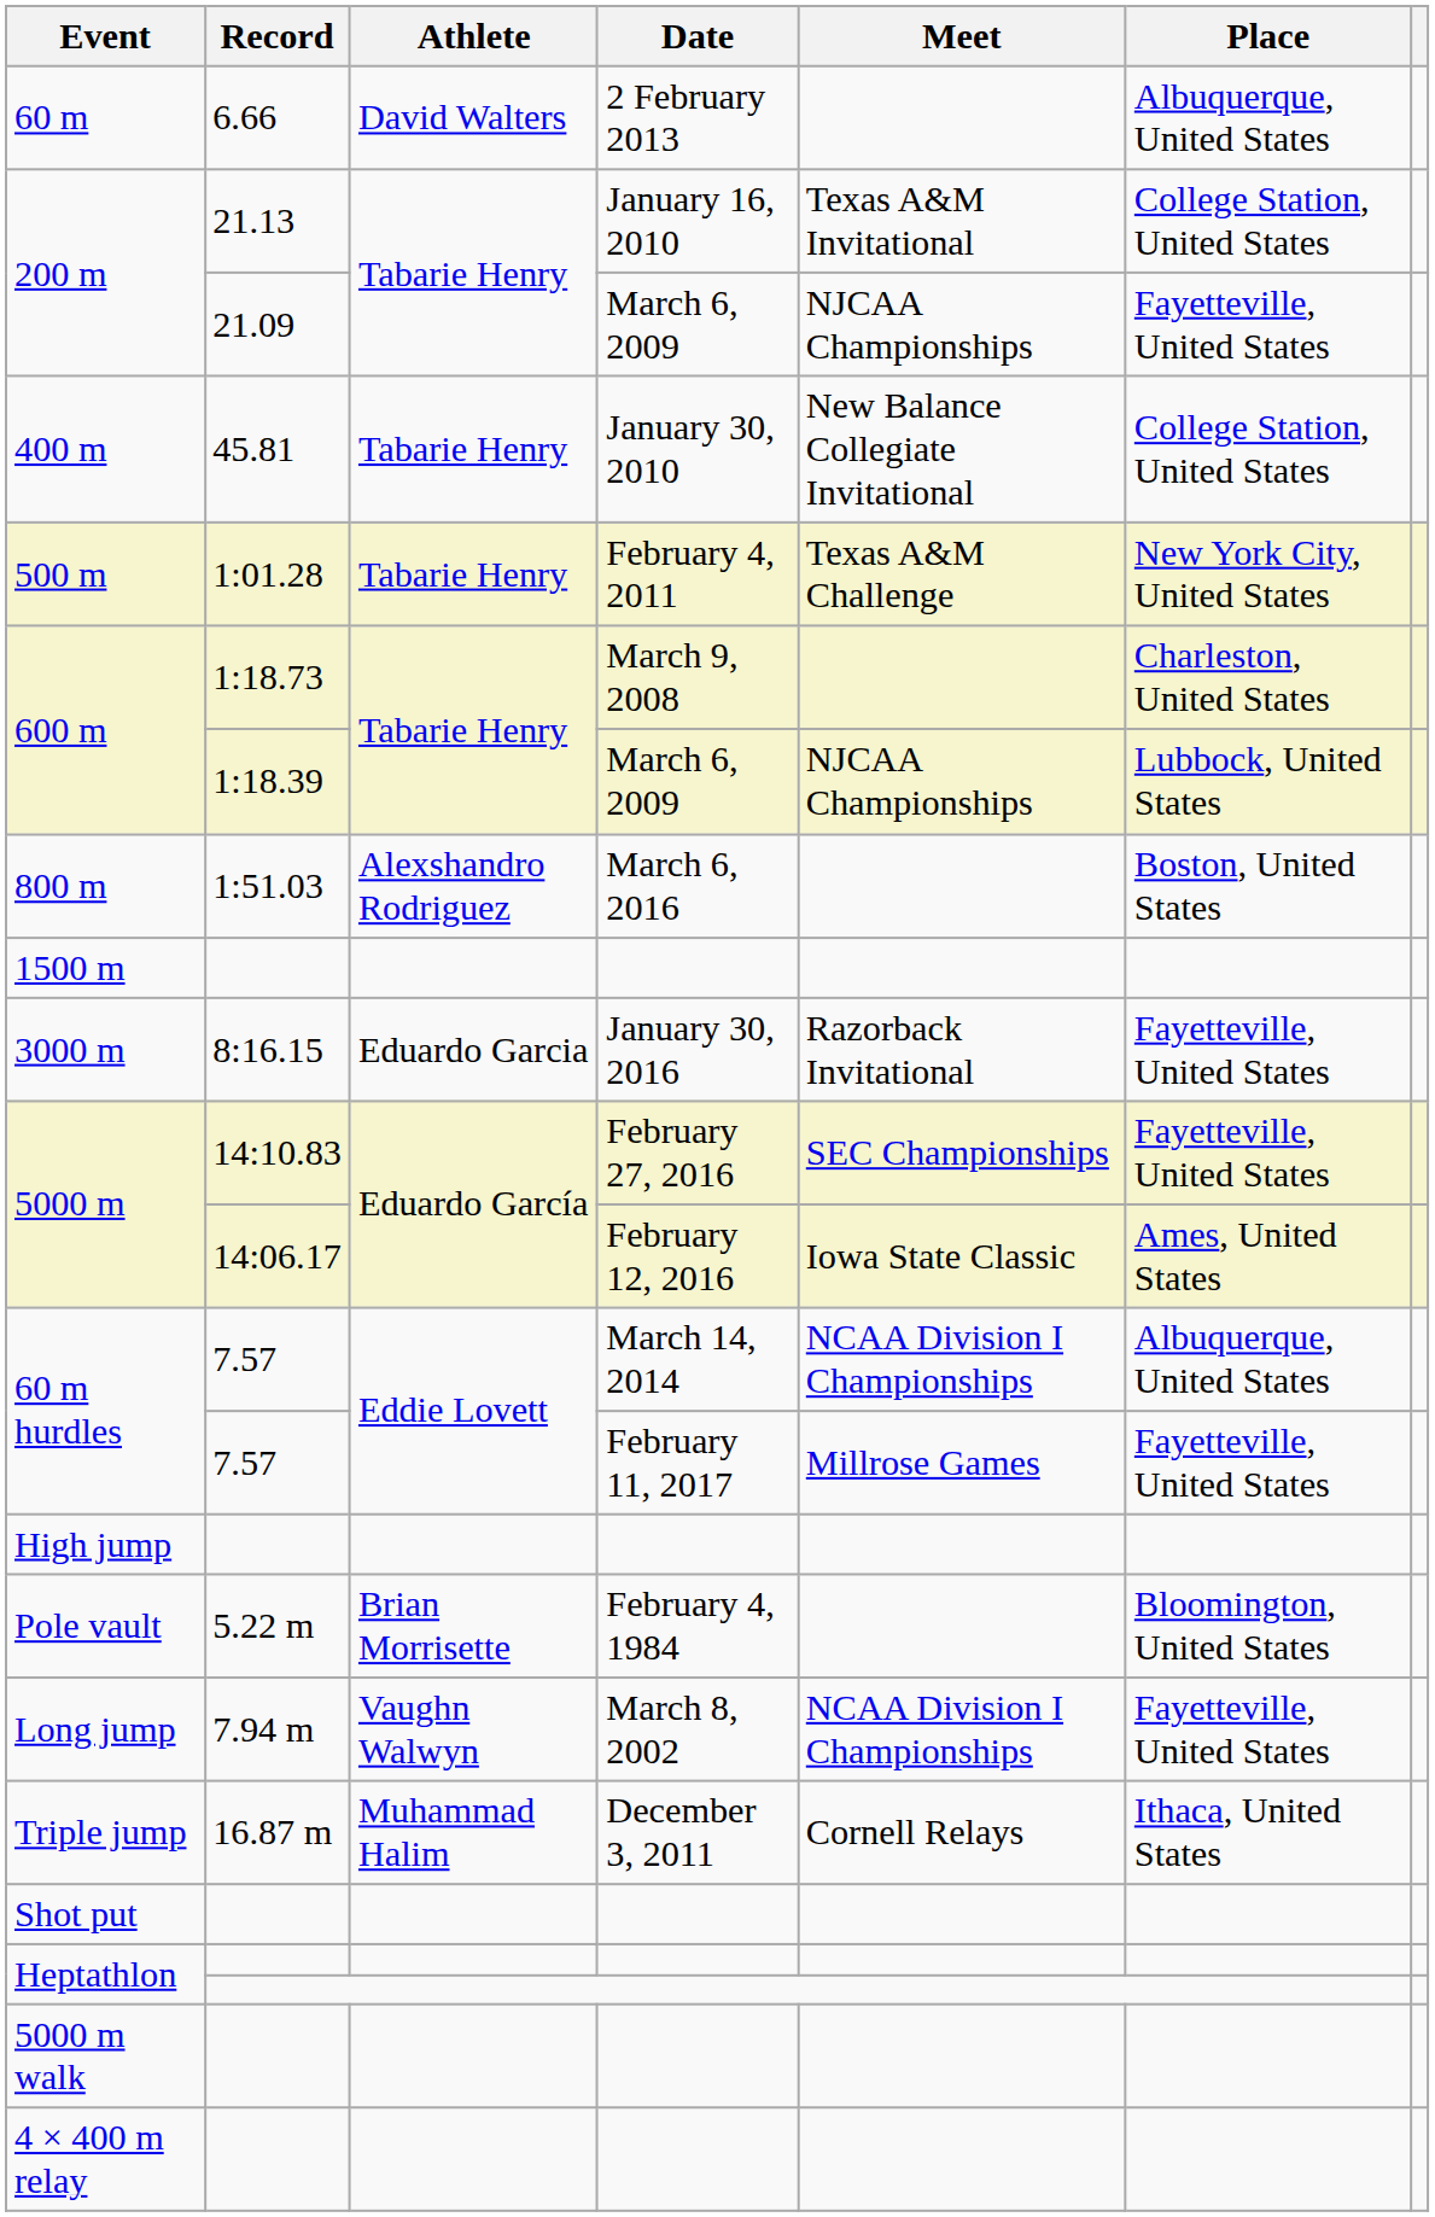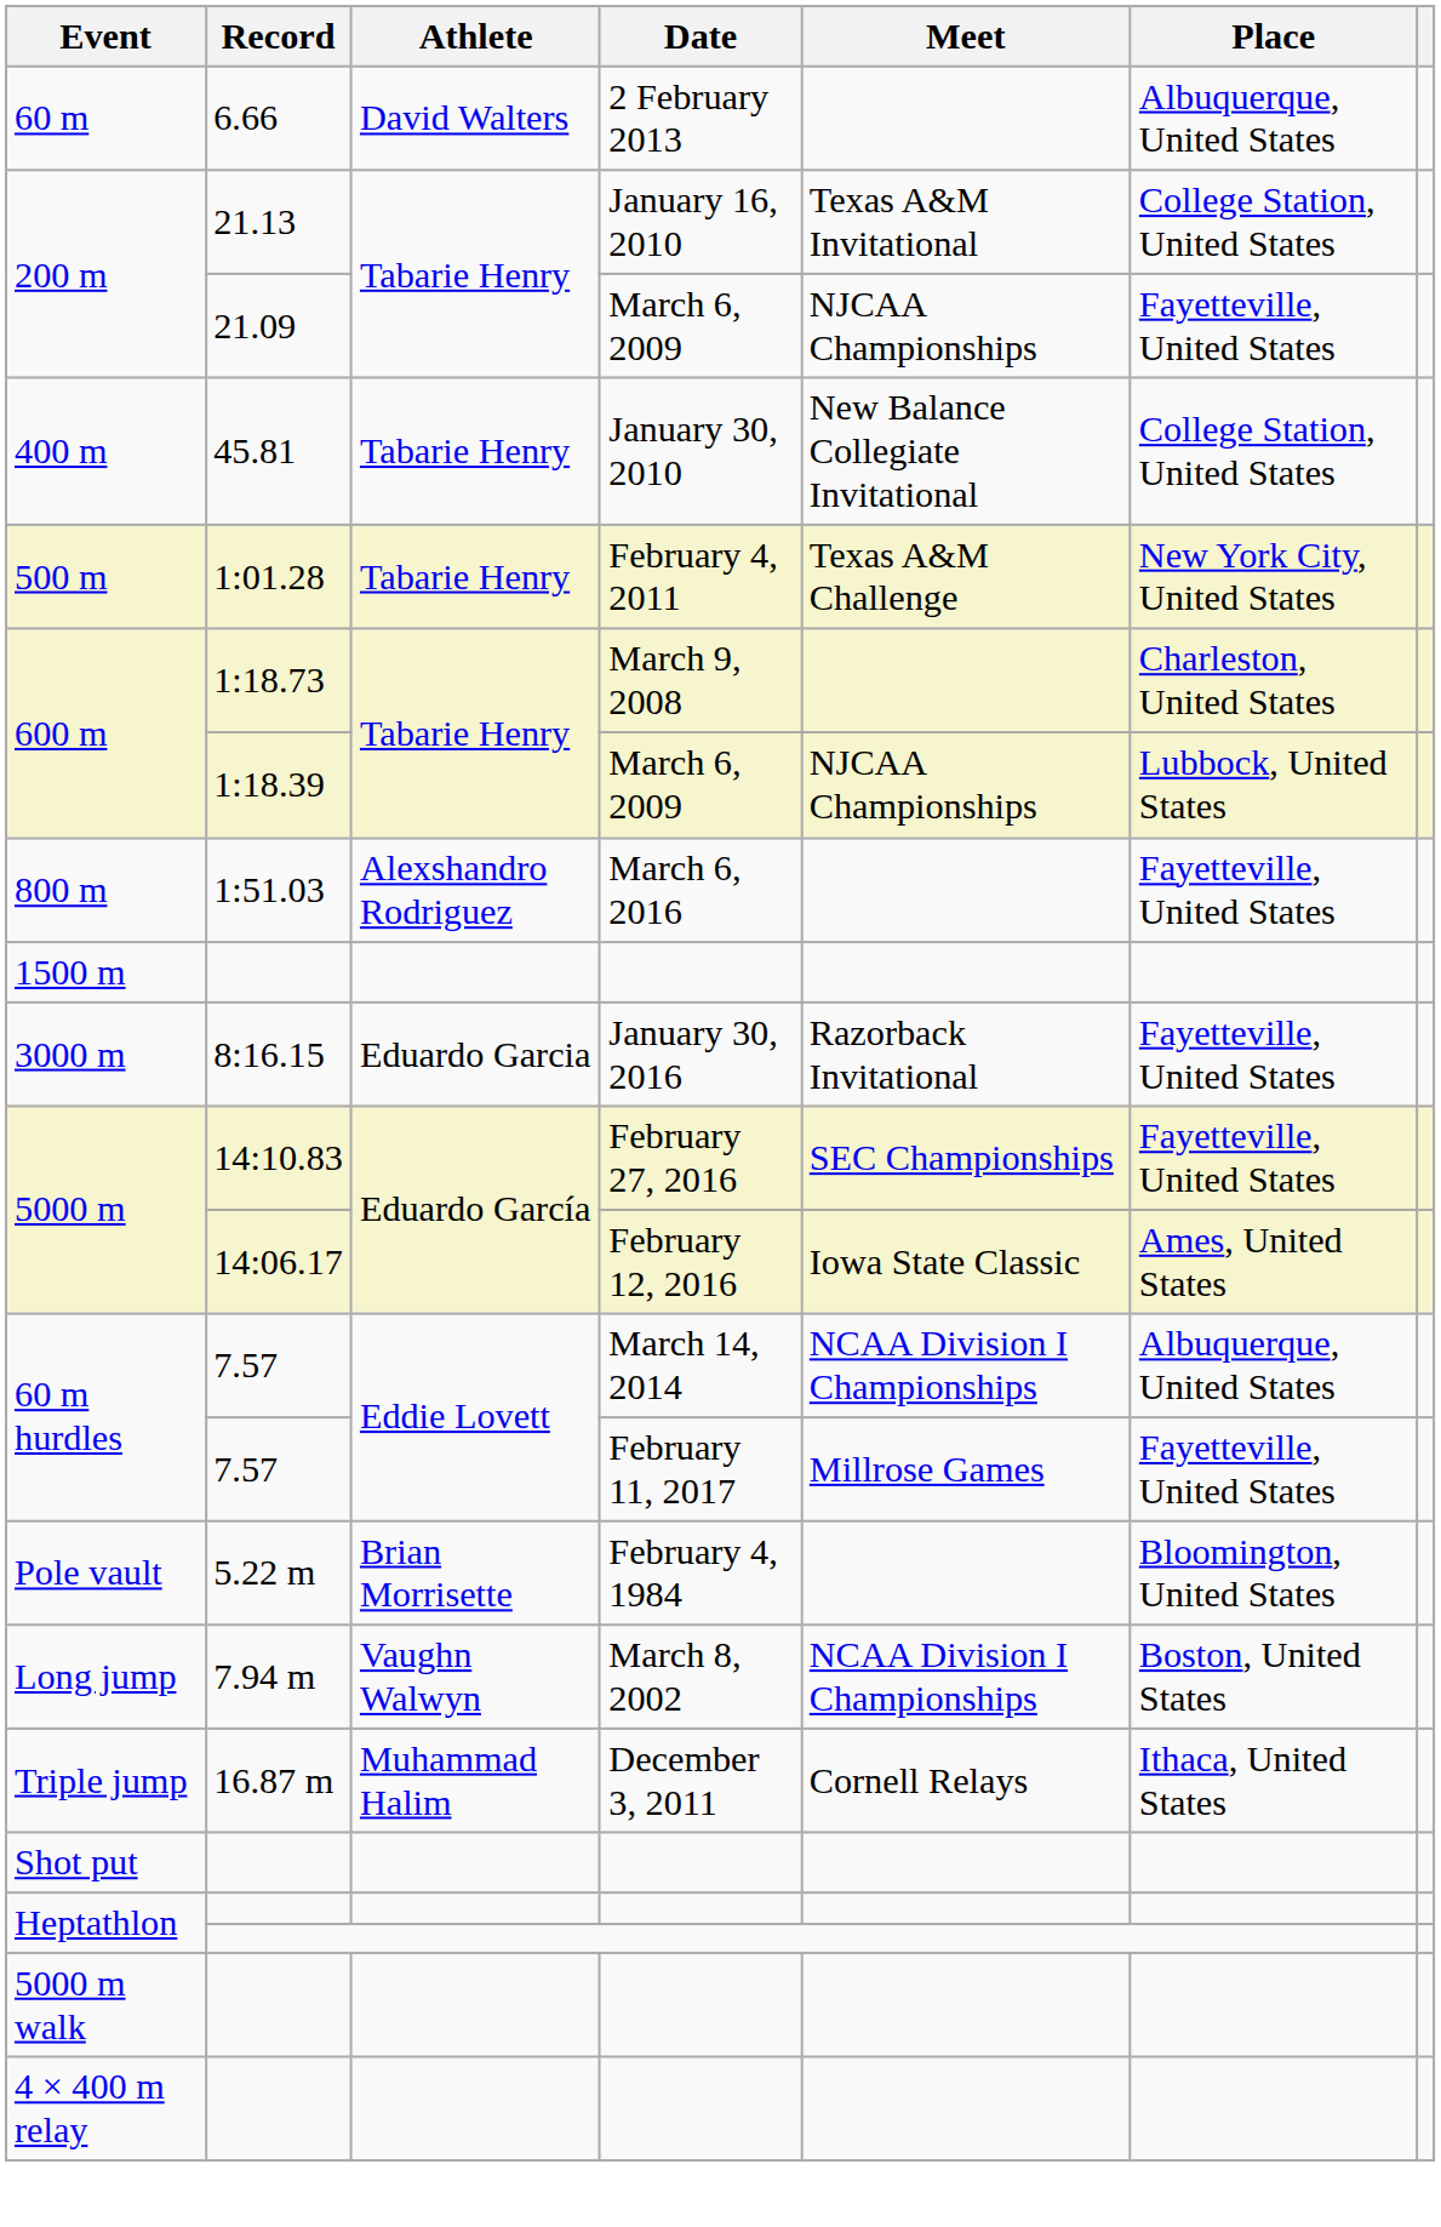800 m | Place: Boston, United States -> Fayetteville, United States
- row: High jump
Long jump | Place: Fayetteville, United States -> Boston, United States
